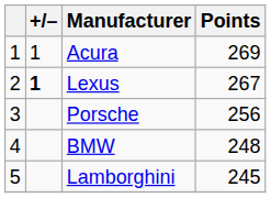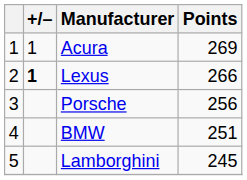Lexus | Points: 267 -> 266
BMW | Points: 248 -> 251
